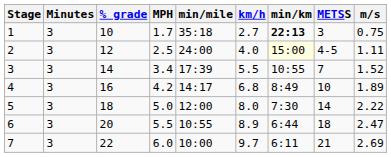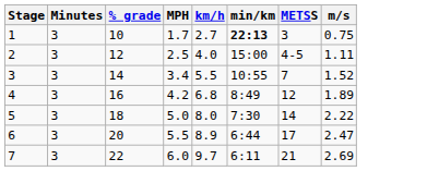- column: min/mile | 35:18 | 24:00 | 17:39 | 14:17 | 12:00 | 10:55 | 10:00
2 | min/km: lightyellow background -> no background
4 | METSS: 10 -> 12
6 | METSS: 18 -> 17
